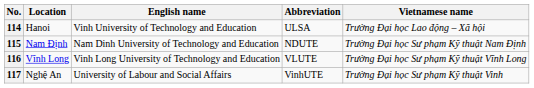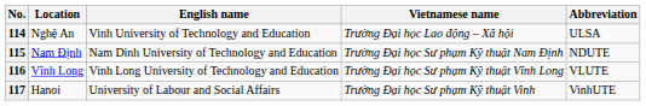columns swapped: Vietnamese name <-> Abbreviation
114 | Location: Hanoi -> Nghệ An
117 | Location: Nghệ An -> Hanoi
